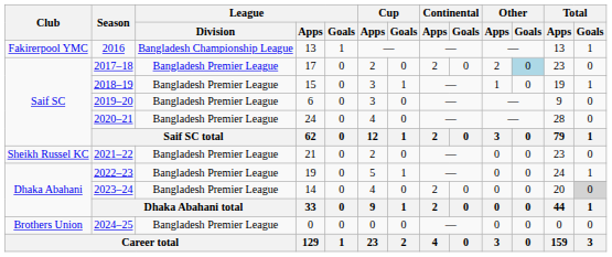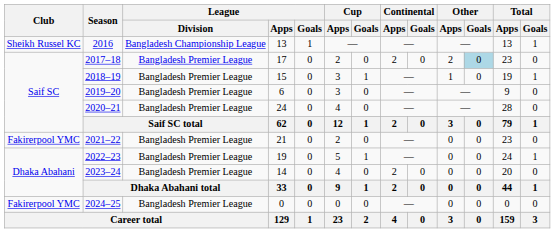2016 | Club: Fakirerpool YMC -> Sheikh Russel KC
2021–22 | Club: Sheikh Russel KC -> Fakirerpool YMC
2023–24 | Total / Goals: lightgrey background -> no background
2024–25 | Club: Brothers Union -> Fakirerpool YMC
